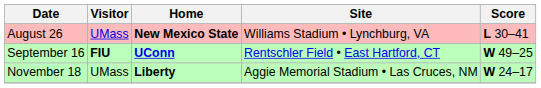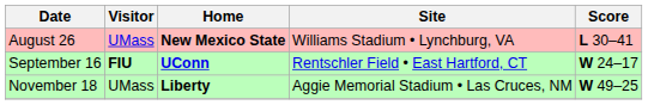September 16 | Score: W 49–25 -> W 24–17
November 18 | Score: W 24–17 -> W 49–25
